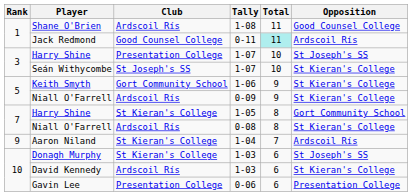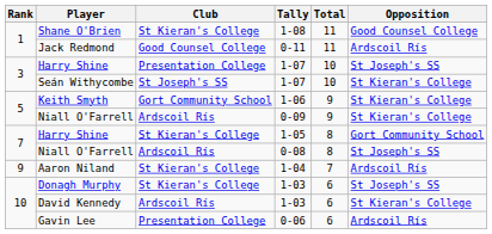Shane O'Brien | Club: Ardscoil Rís -> St Kieran's College
Jack Redmond | Total: paleturquoise background -> no background
Niall O'Farrell / 0-08 | Opposition: St Kieran's College -> St Joseph's SS
Gavin Lee | Opposition: Presentation College -> Ardscoil Rís
